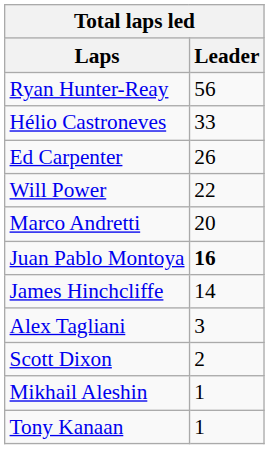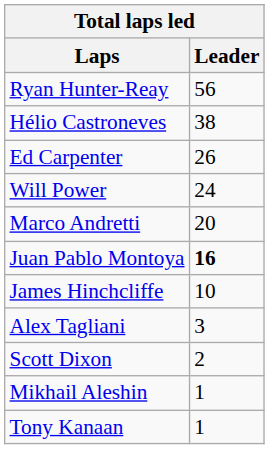Hélio Castroneves | Leader: 33 -> 38
Will Power | Leader: 22 -> 24
James Hinchcliffe | Leader: 14 -> 10
